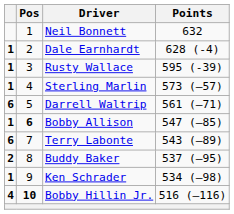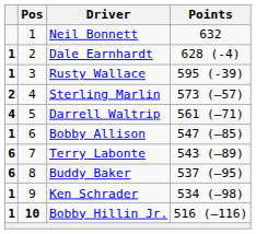Sterling Marlin | column 1: 1 -> 2
Darrell Waltrip | column 1: 6 -> 4
Bobby Allison | Pos: bold -> normal
Buddy Baker | column 1: 2 -> 6
Bobby Hillin Jr. | column 1: 4 -> 1
